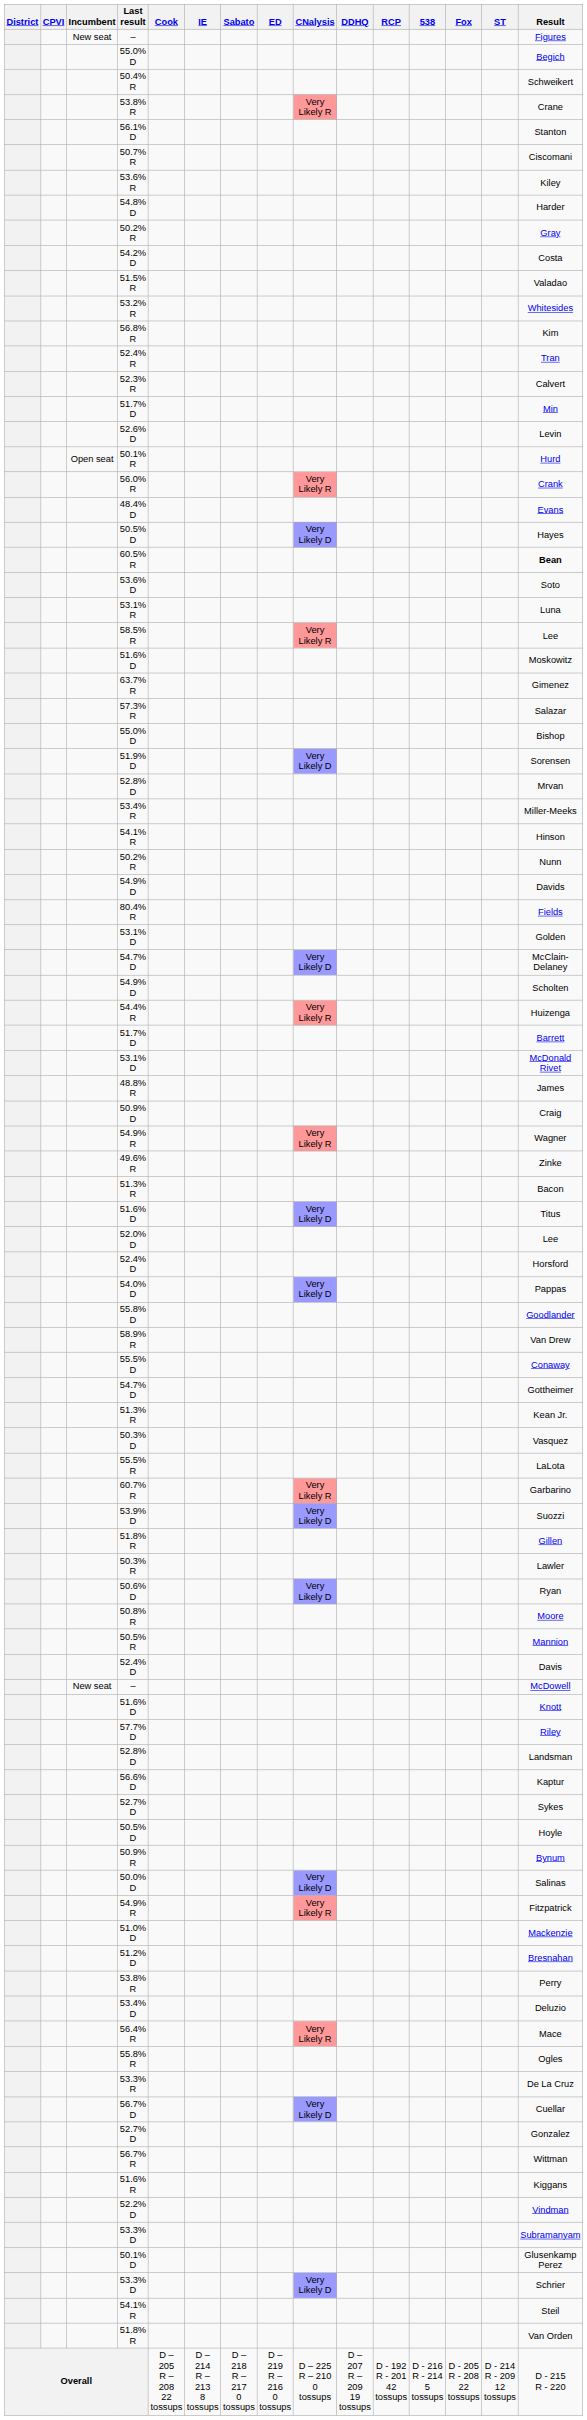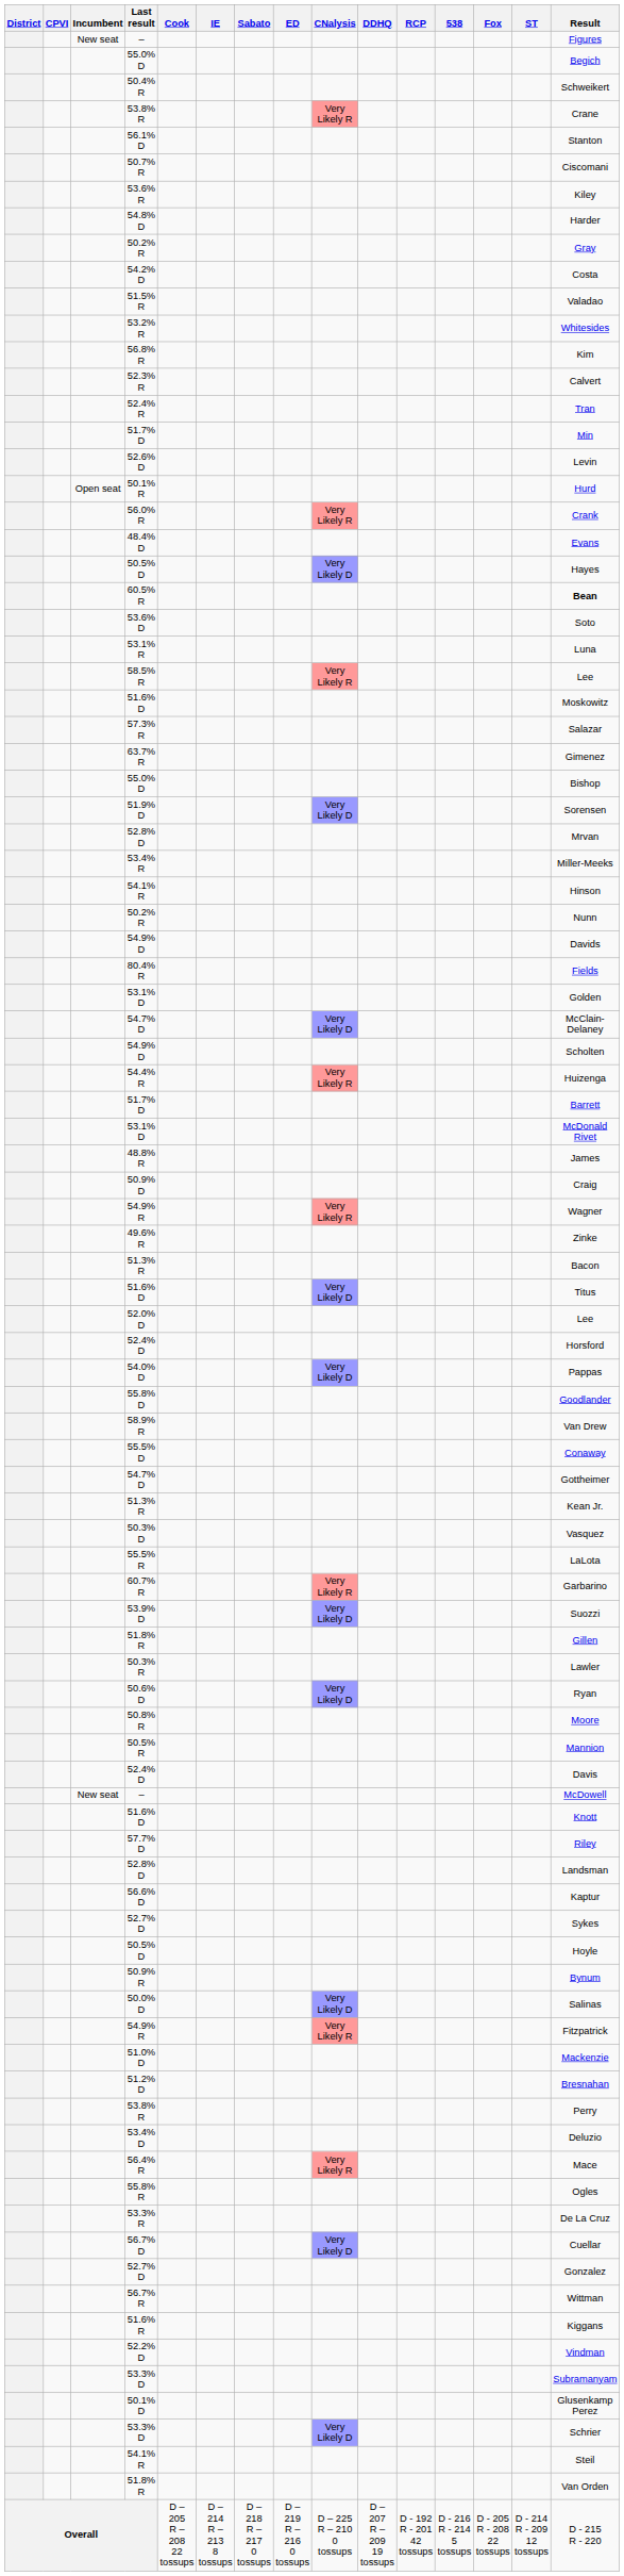rows swapped: 52.3% R <-> 52.4% R
rows swapped: 57.3% R <-> 63.7% R
